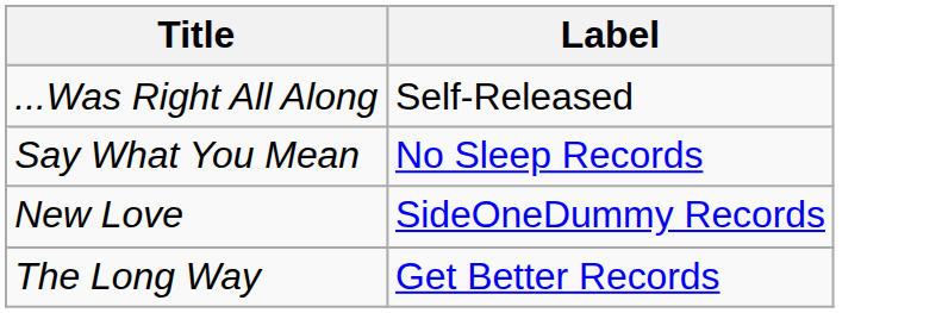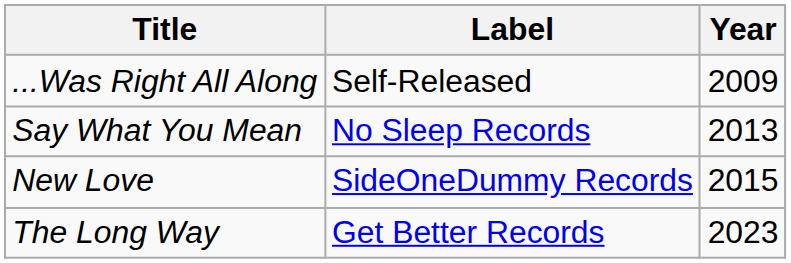+ column: Year | 2009 | 2013 | 2015 | 2023
